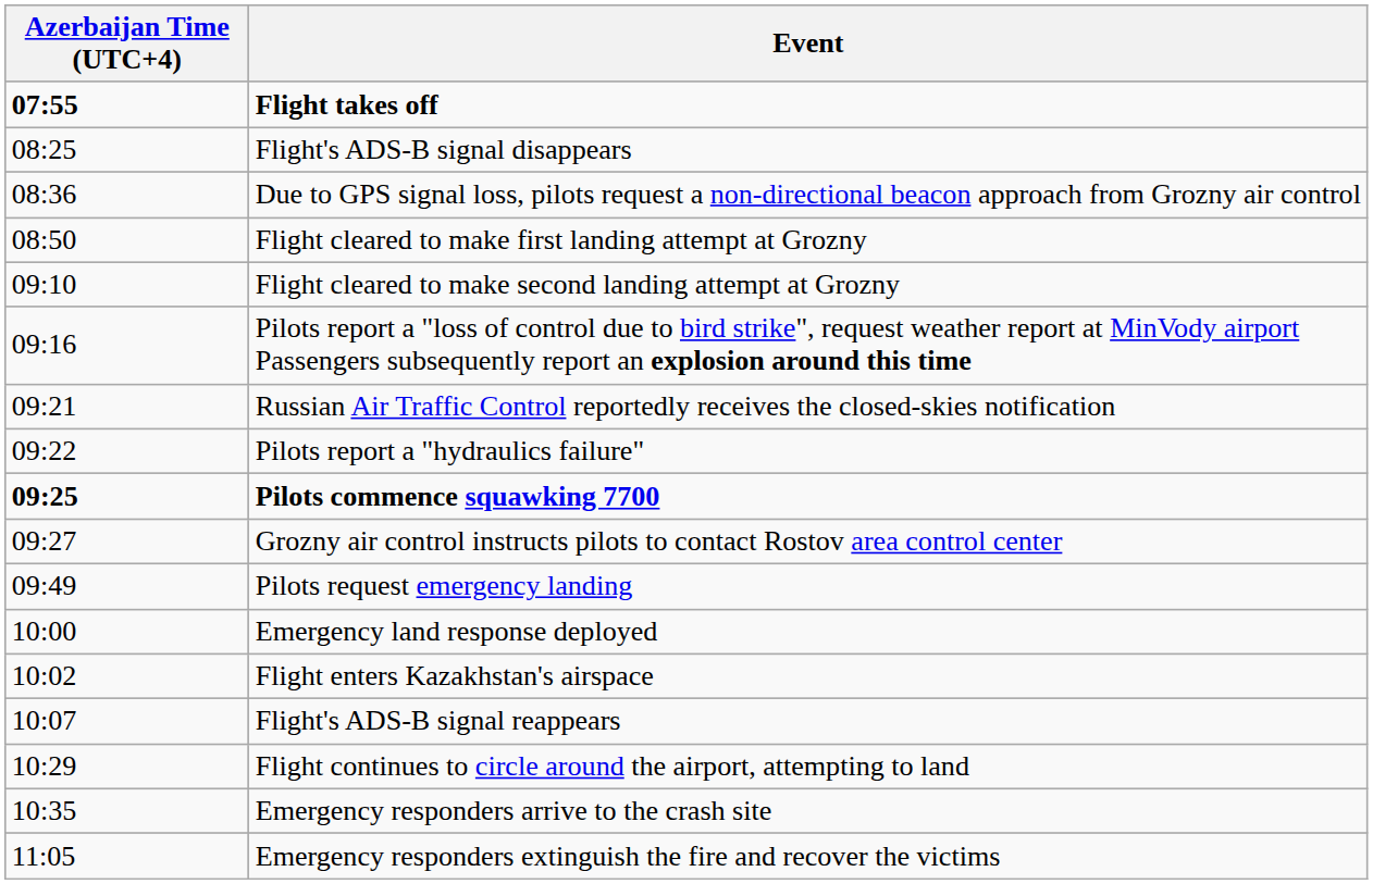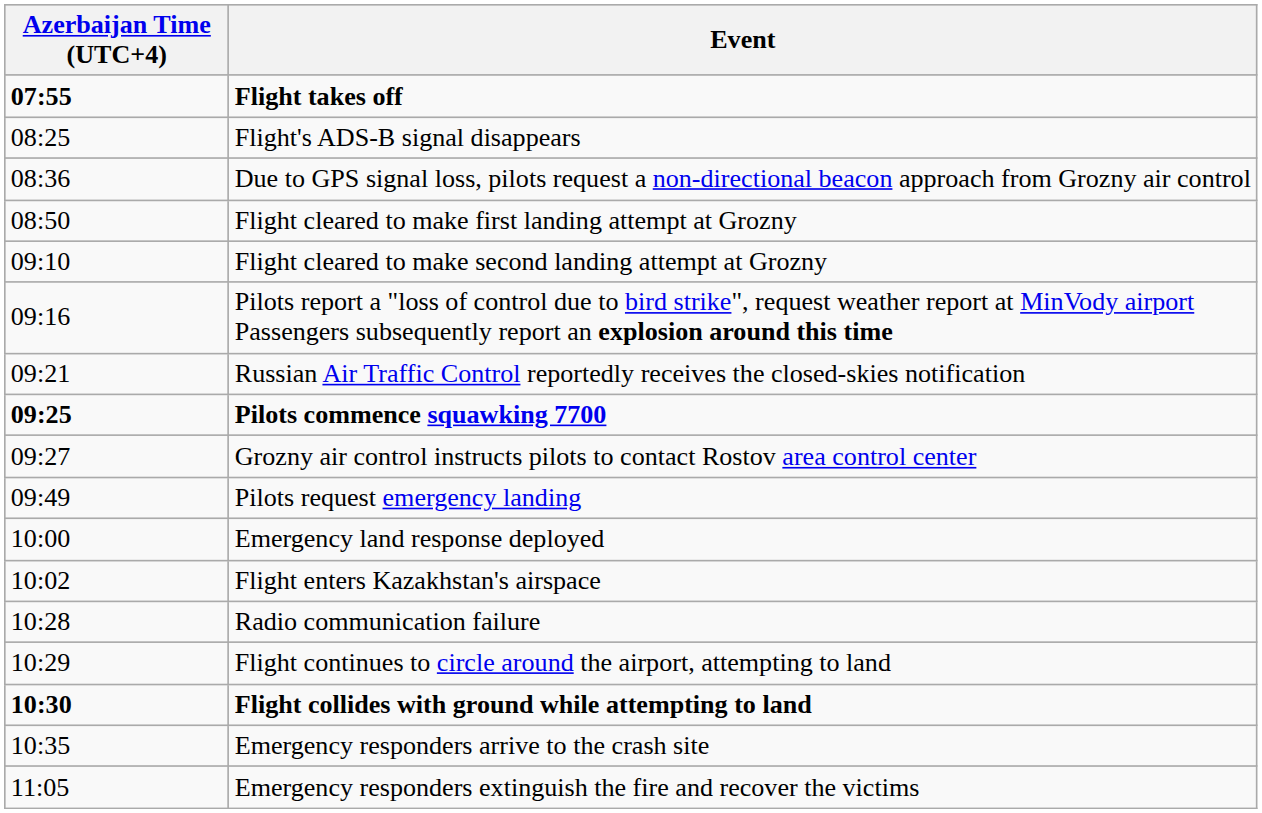- row: 09:22 | Pilots report a "hydraulics failure"
- row: 10:07 | Flight's ADS-B signal reappears
+ row: 10:28 | Radio communication failure
+ row: 10:30 | Flight collides with ground while attempting to land
